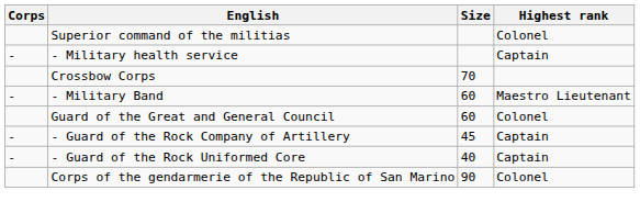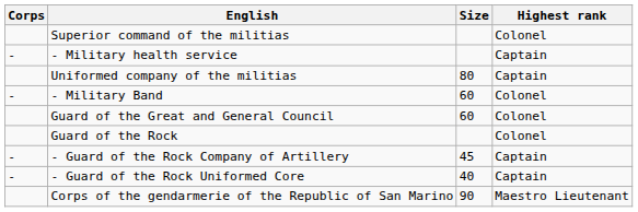- row: Crossbow Corps | 70
+ row: Uniformed company of the militias | 80 | Captain
- Military Band | Highest rank: Maestro Lieutenant -> Colonel
+ row: Guard of the Rock | Colonel
Corps of the gendarmerie of the Republic of San Marino | Highest rank: Colonel -> Maestro Lieutenant
